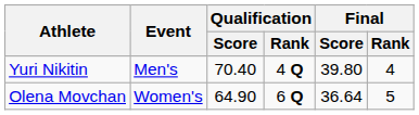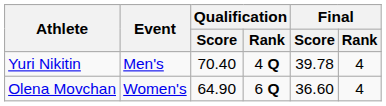Yuri Nikitin | Final / Score: 39.80 -> 39.78
Olena Movchan | Final / Score: 36.64 -> 36.60
Olena Movchan | Final / Rank: 5 -> 4
